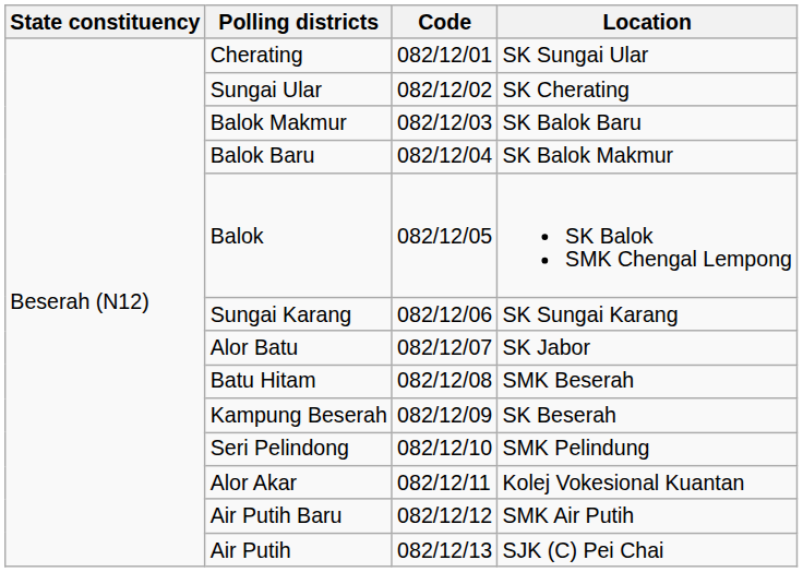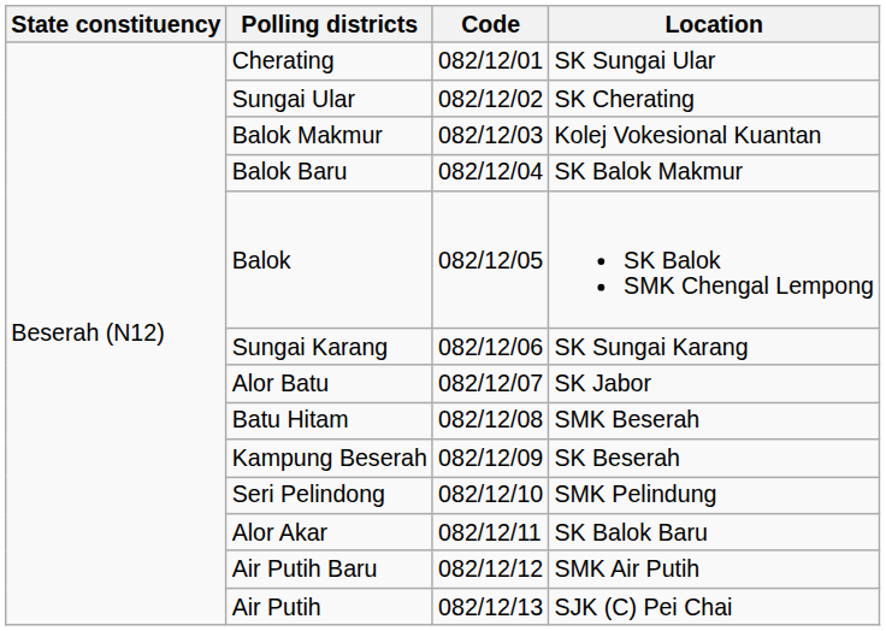Balok Makmur | Location: SK Balok Baru -> Kolej Vokesional Kuantan
Alor Akar | Location: Kolej Vokesional Kuantan -> SK Balok Baru
